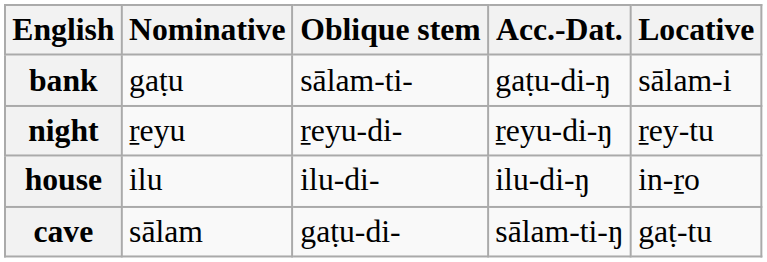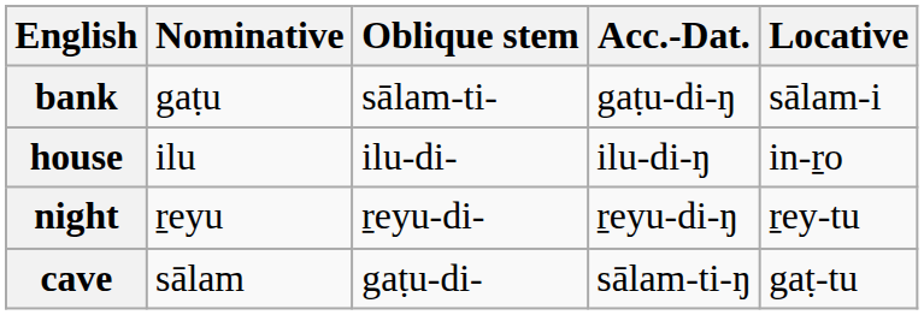rows swapped: night <-> house
